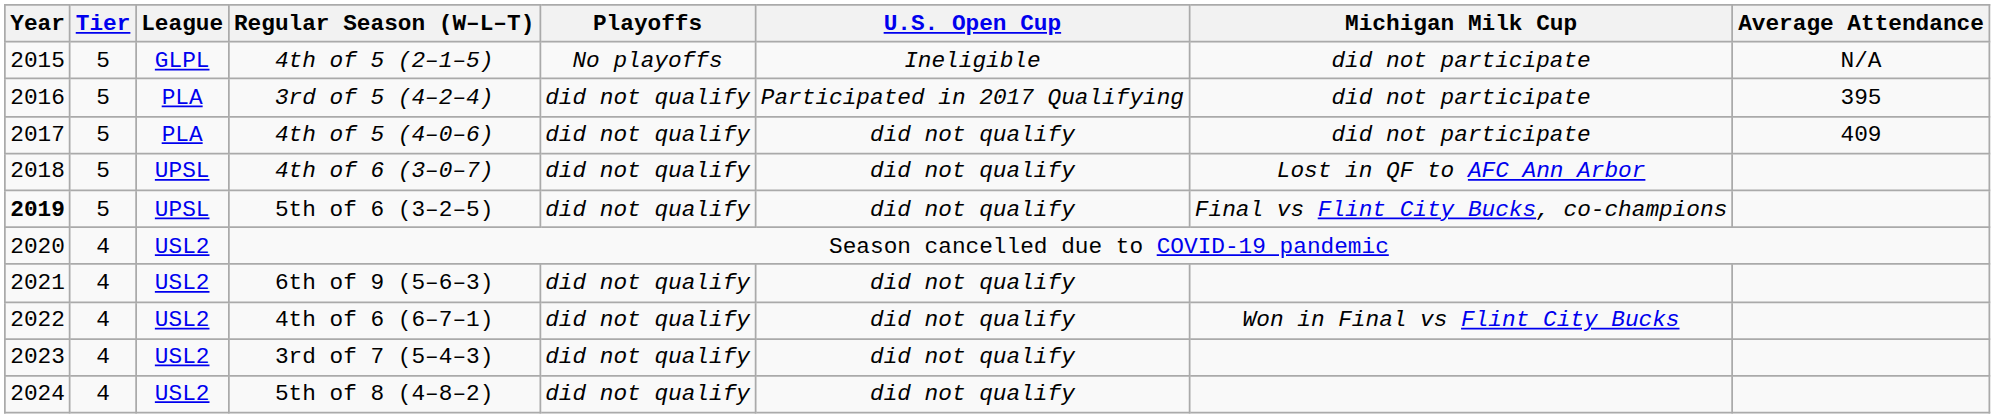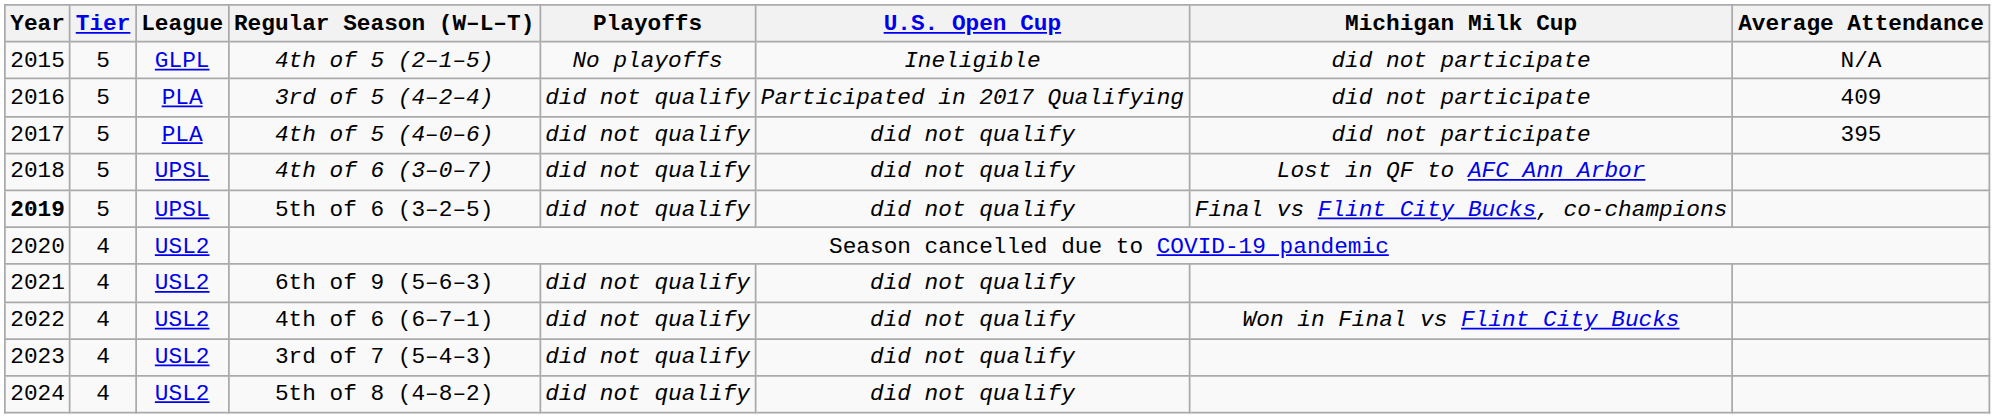3rd of 5 (4–2–4) | Average Attendance: 395 -> 409
4th of 5 (4–0–6) | Average Attendance: 409 -> 395
